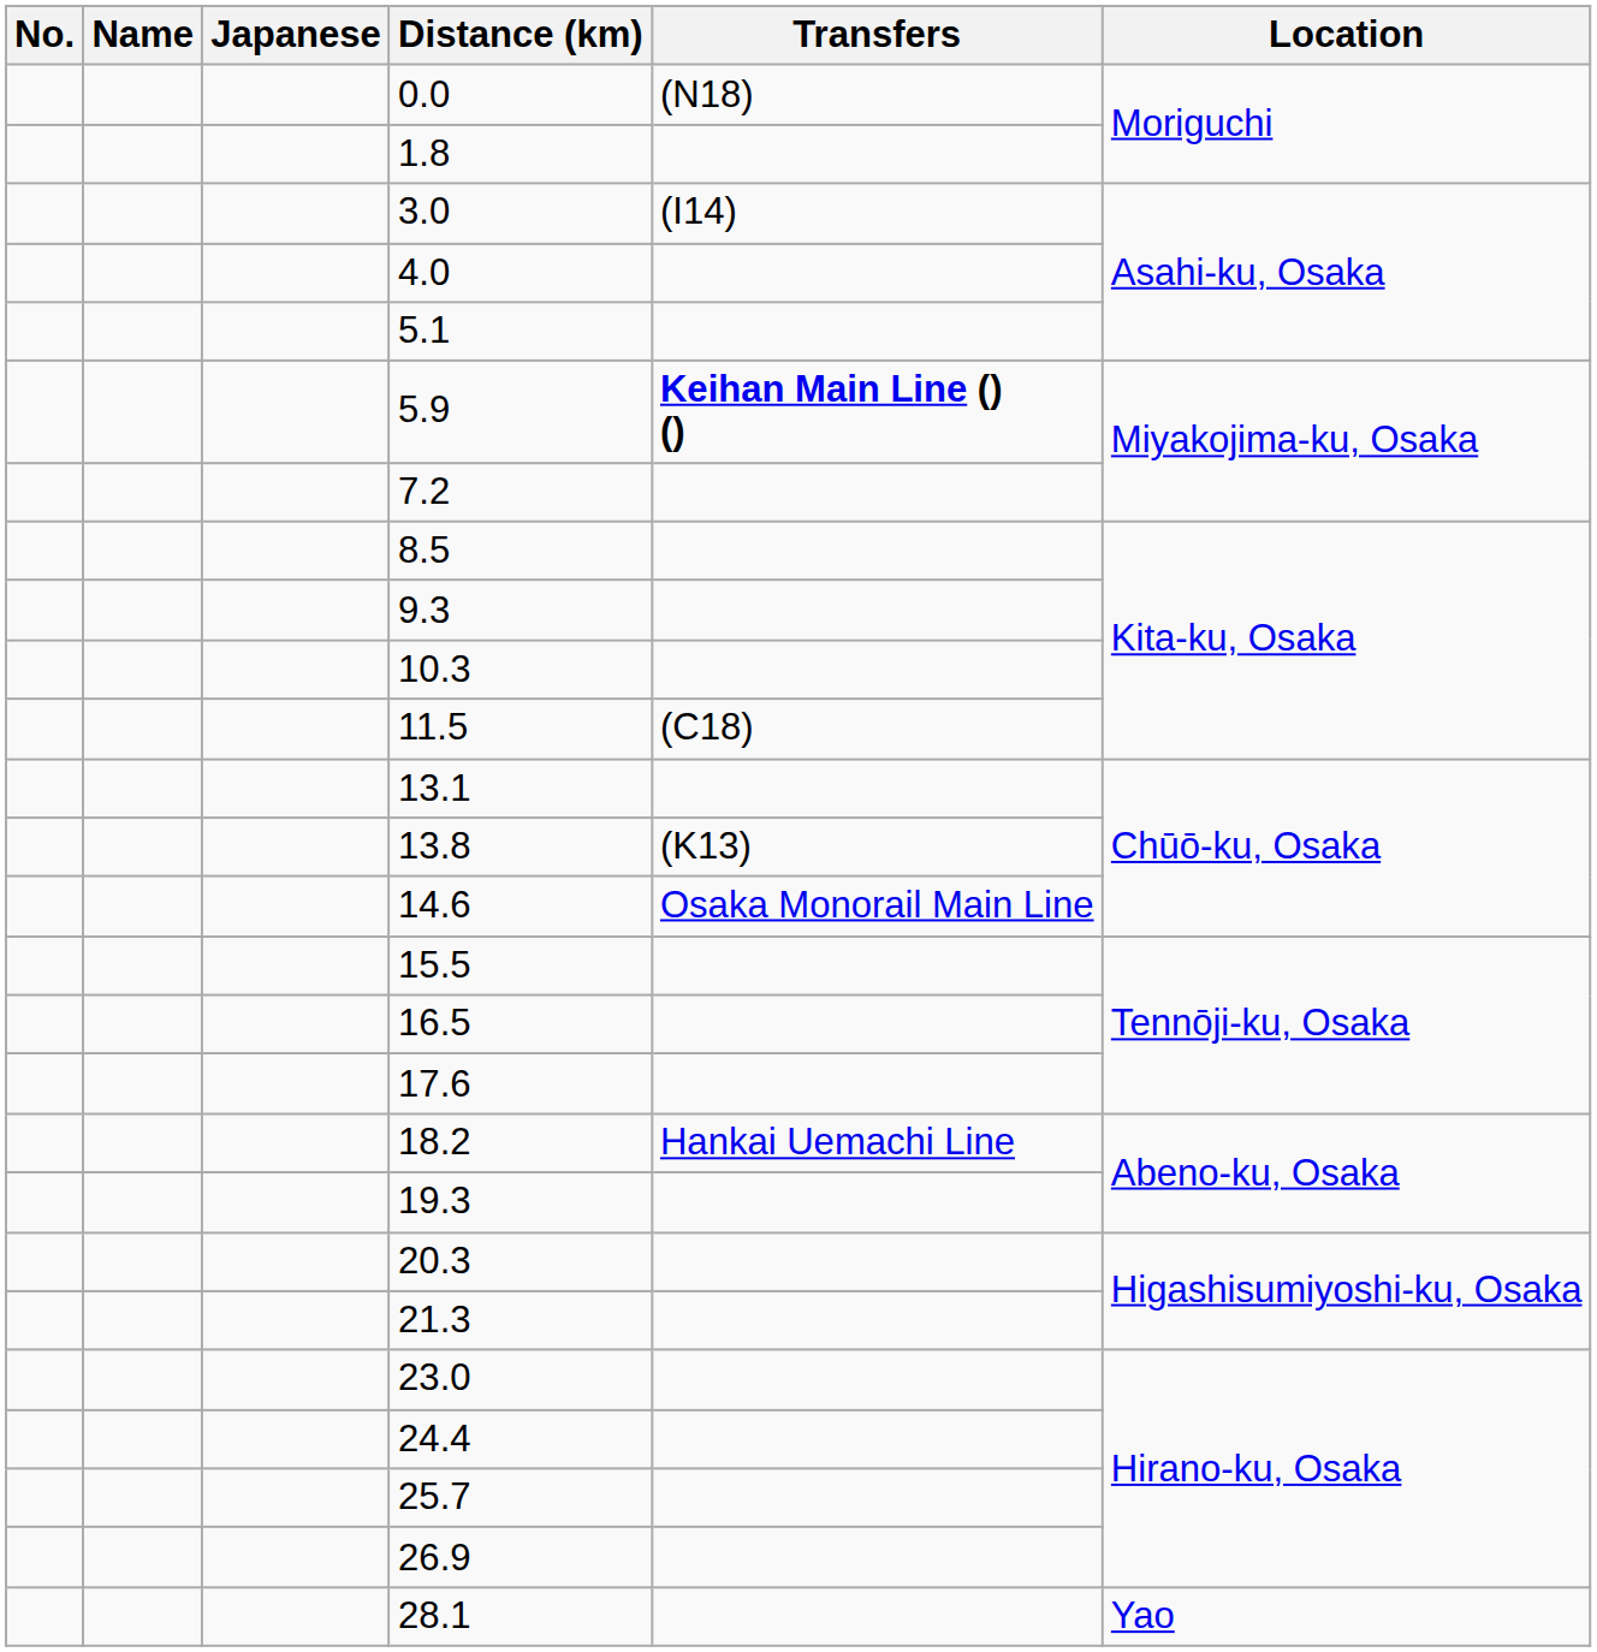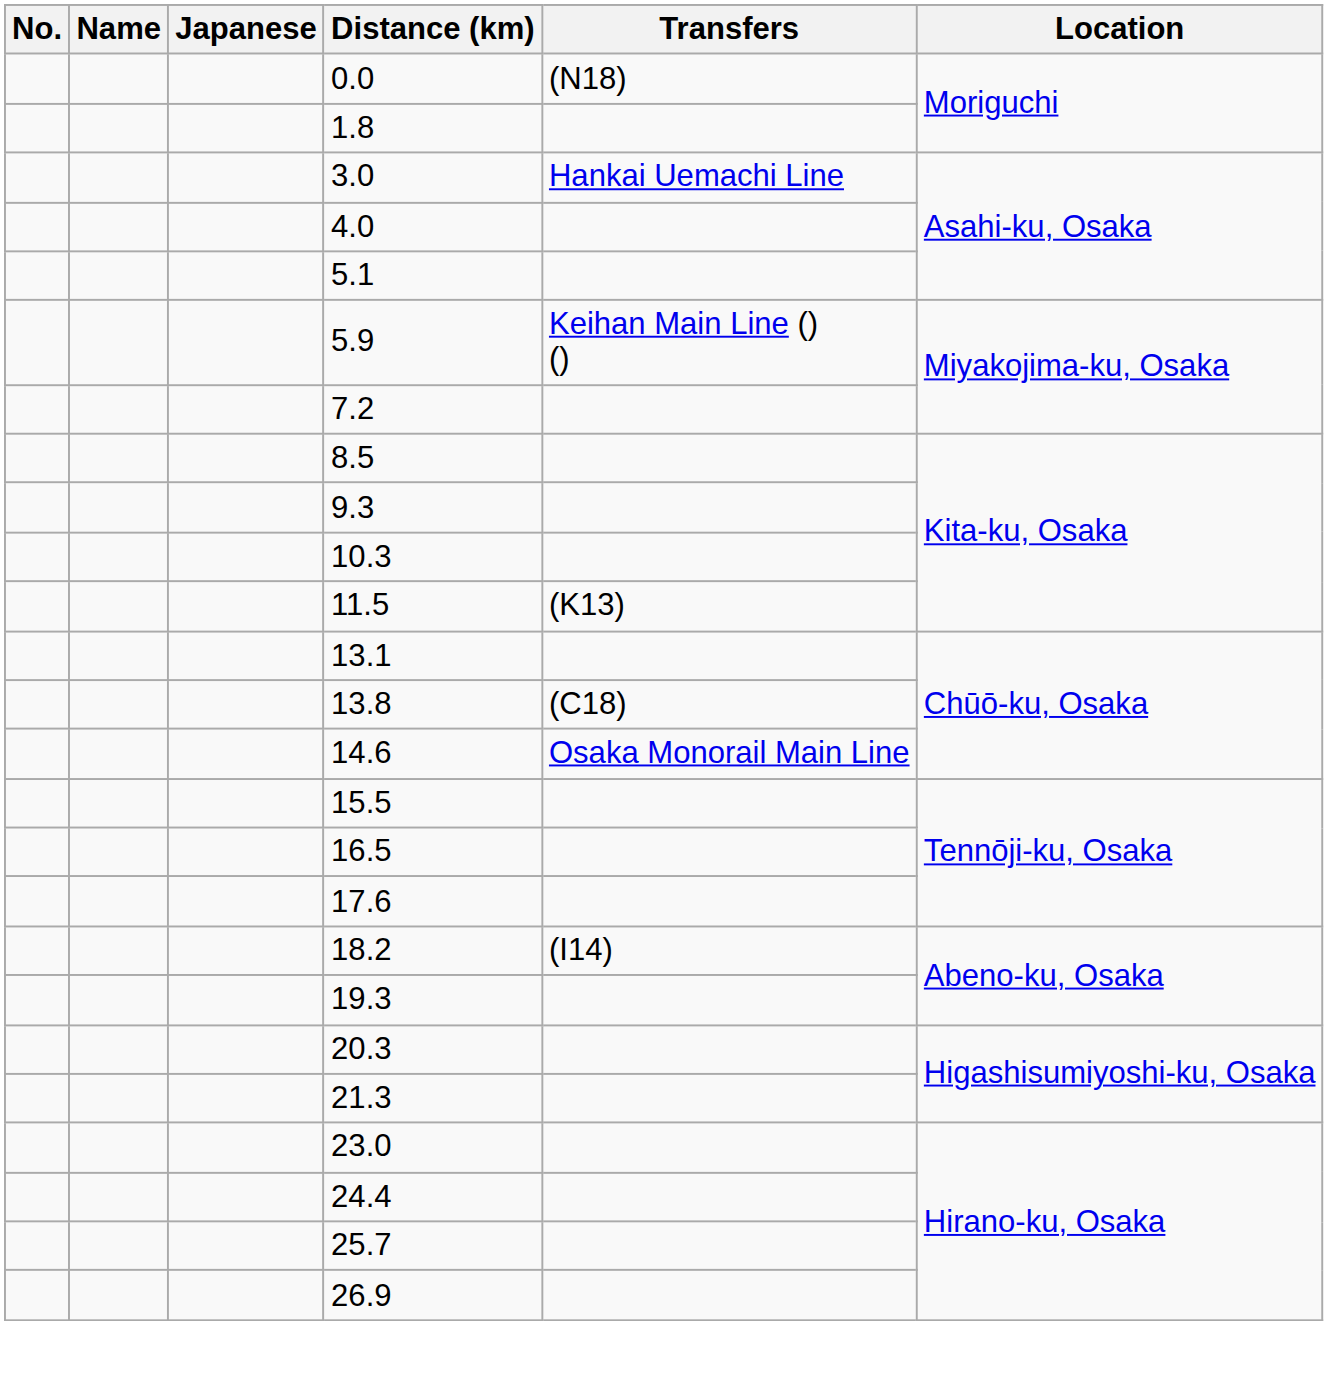3.0 | Transfers: (I14) -> Hankai Uemachi Line
5.9 | Transfers: bold -> normal
11.5 | Transfers: (C18) -> (K13)
13.8 | Transfers: (K13) -> (C18)
18.2 | Transfers: Hankai Uemachi Line -> (I14)
- row: 28.1 | Yao
